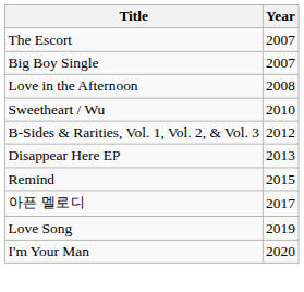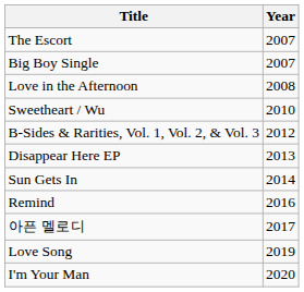+ row: Sun Gets In | 2014
Remind | Year: 2015 -> 2016
